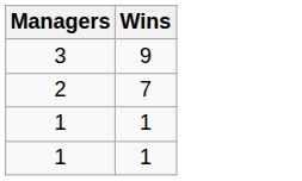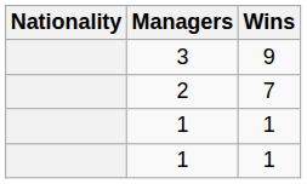+ column: Nationality
